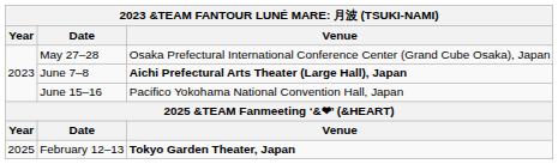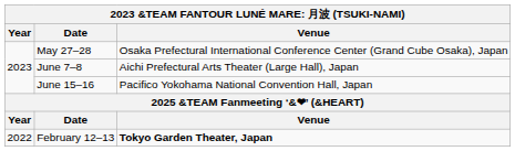June 7–8 | Venue: bold -> normal
February 12–13 | Year: 2025 -> 2022
